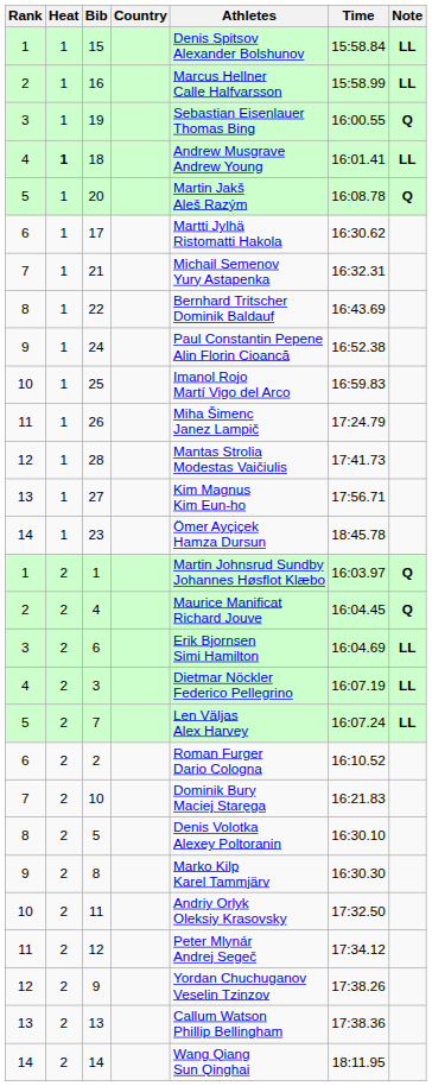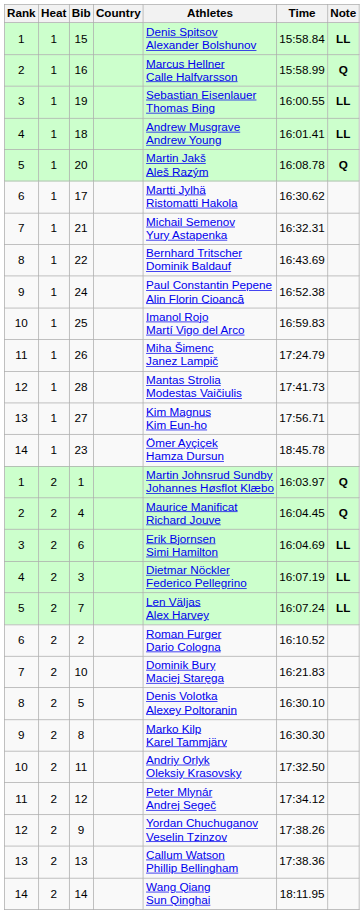16 | Note: LL -> Q
19 | Note: Q -> LL
18 | Heat: bold -> normal
